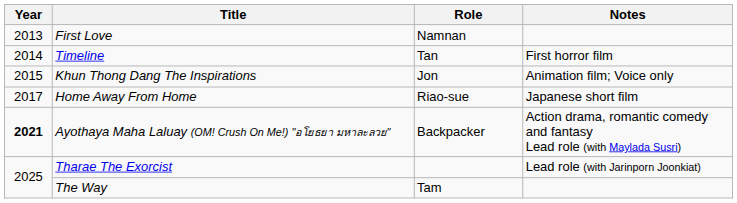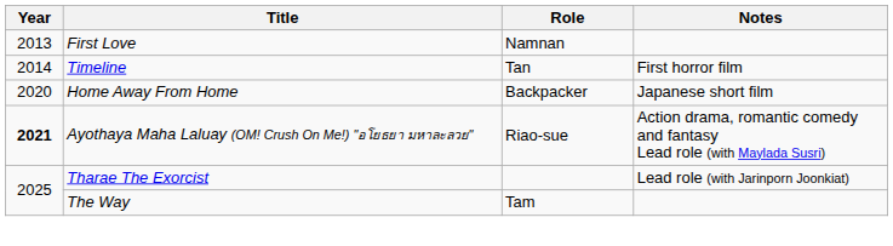- row: 2015 | Khun Thong Dang The Inspirations | Jon | Animation film; Voice only
Home Away From Home | Year: 2017 -> 2020
Home Away From Home | Role: Riao-sue -> Backpacker
Ayothaya Maha Laluay (OM! Crush On Me!) "อโยธยา มหาละลวย" | Role: Backpacker -> Riao-sue
